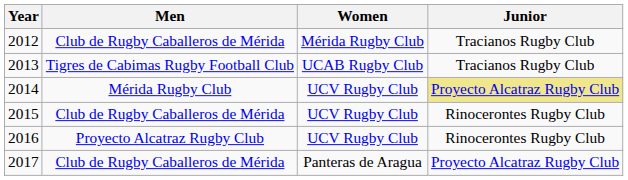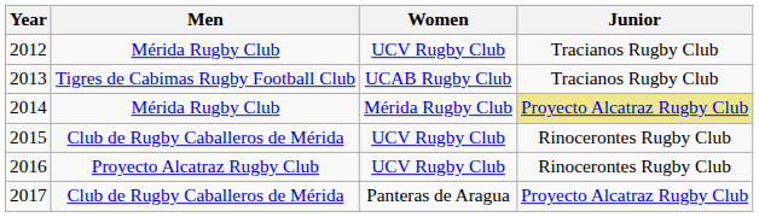2012 | Men: Club de Rugby Caballeros de Mérida -> Mérida Rugby Club
2012 | Women: Mérida Rugby Club -> UCV Rugby Club
2014 | Women: UCV Rugby Club -> Mérida Rugby Club
